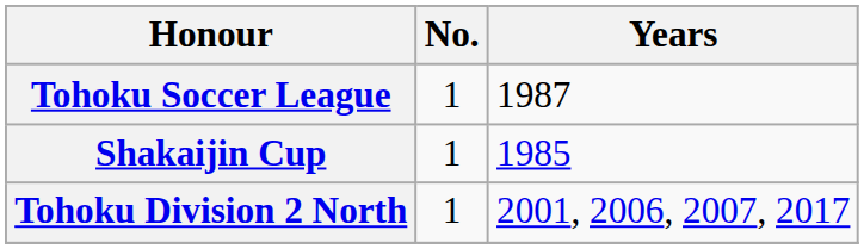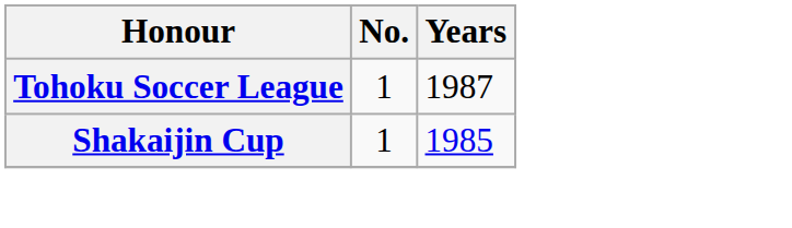- row: Tohoku Division 2 North | 1 | 2001, 2006, 2007, 2017
